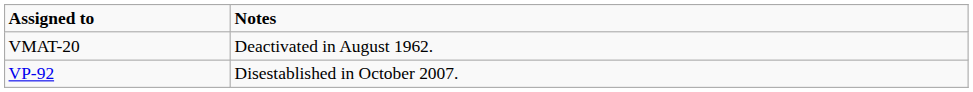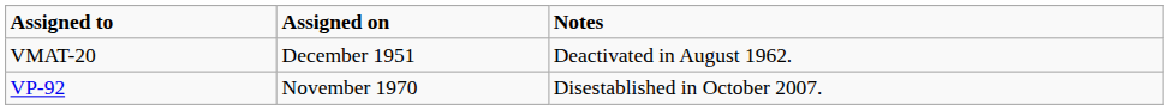+ column: Assigned on | December 1951 | November 1970
